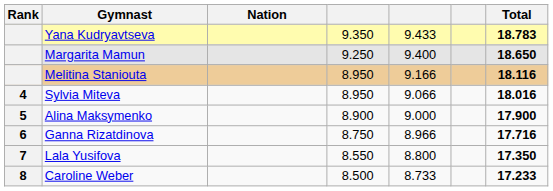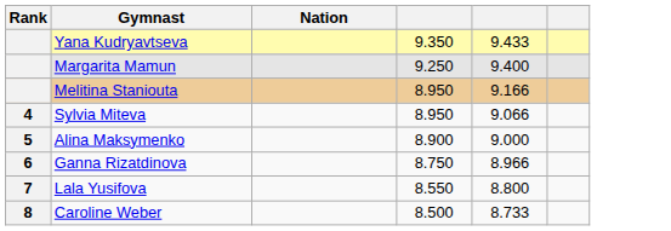- column: Total | 18.783 | 18.650 | 18.116 | 18.016 | 17.900 | 17.716 | 17.350 | 17.233
